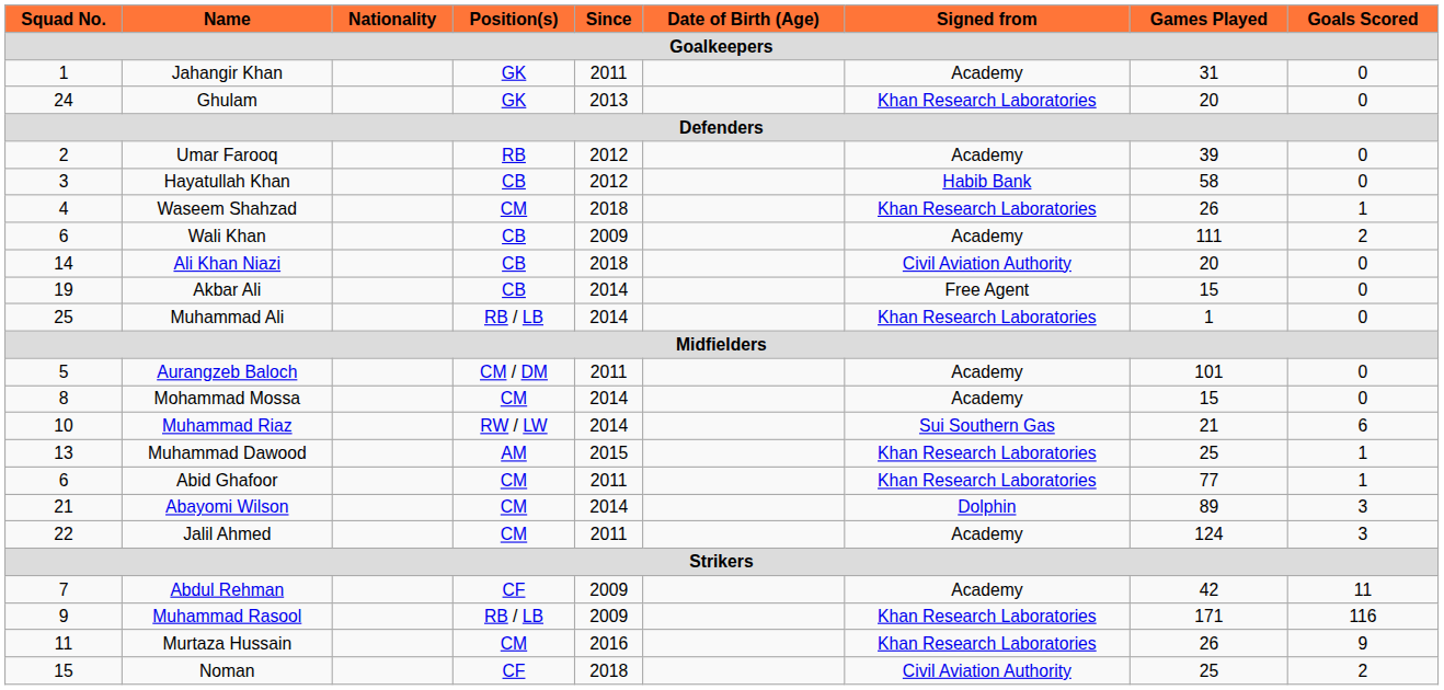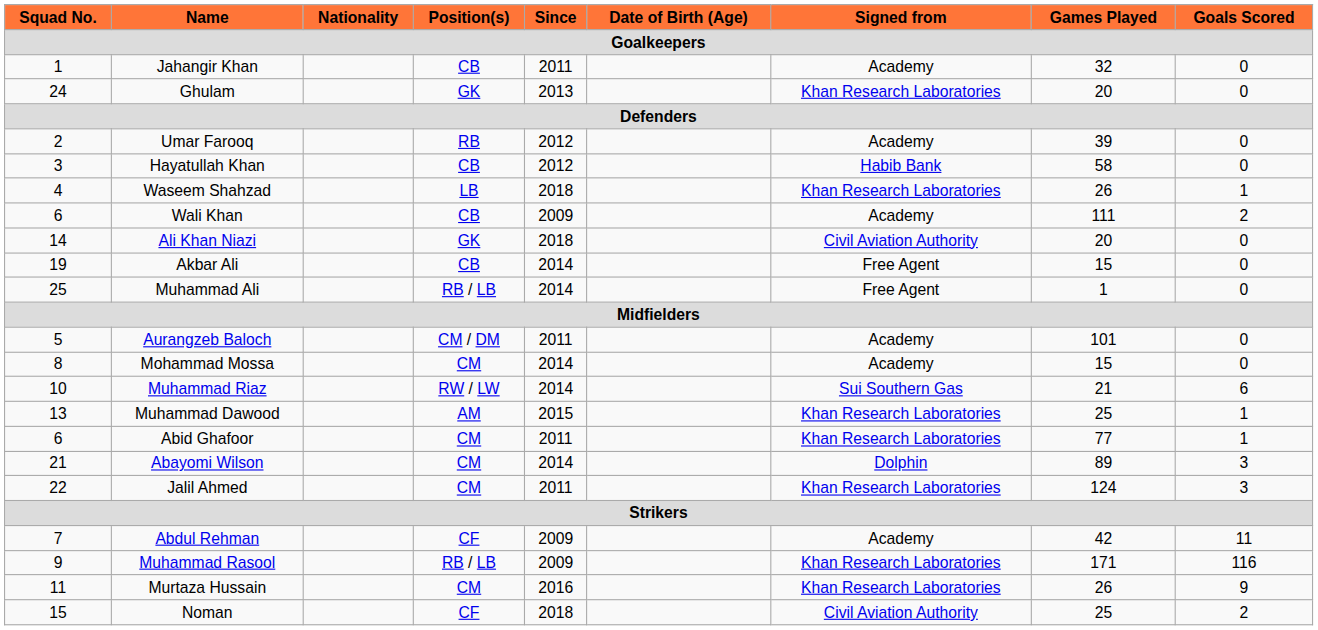Jahangir Khan | Position(s) / Goalkeepers: GK -> CB
Jahangir Khan | Games Played / Goalkeepers: 31 -> 32
Waseem Shahzad | Position(s) / Goalkeepers: CM -> LB
Ali Khan Niazi | Position(s) / Goalkeepers: CB -> GK
Muhammad Ali | Signed from / Goalkeepers: Khan Research Laboratories -> Free Agent
Jalil Ahmed | Signed from / Goalkeepers: Academy -> Khan Research Laboratories
